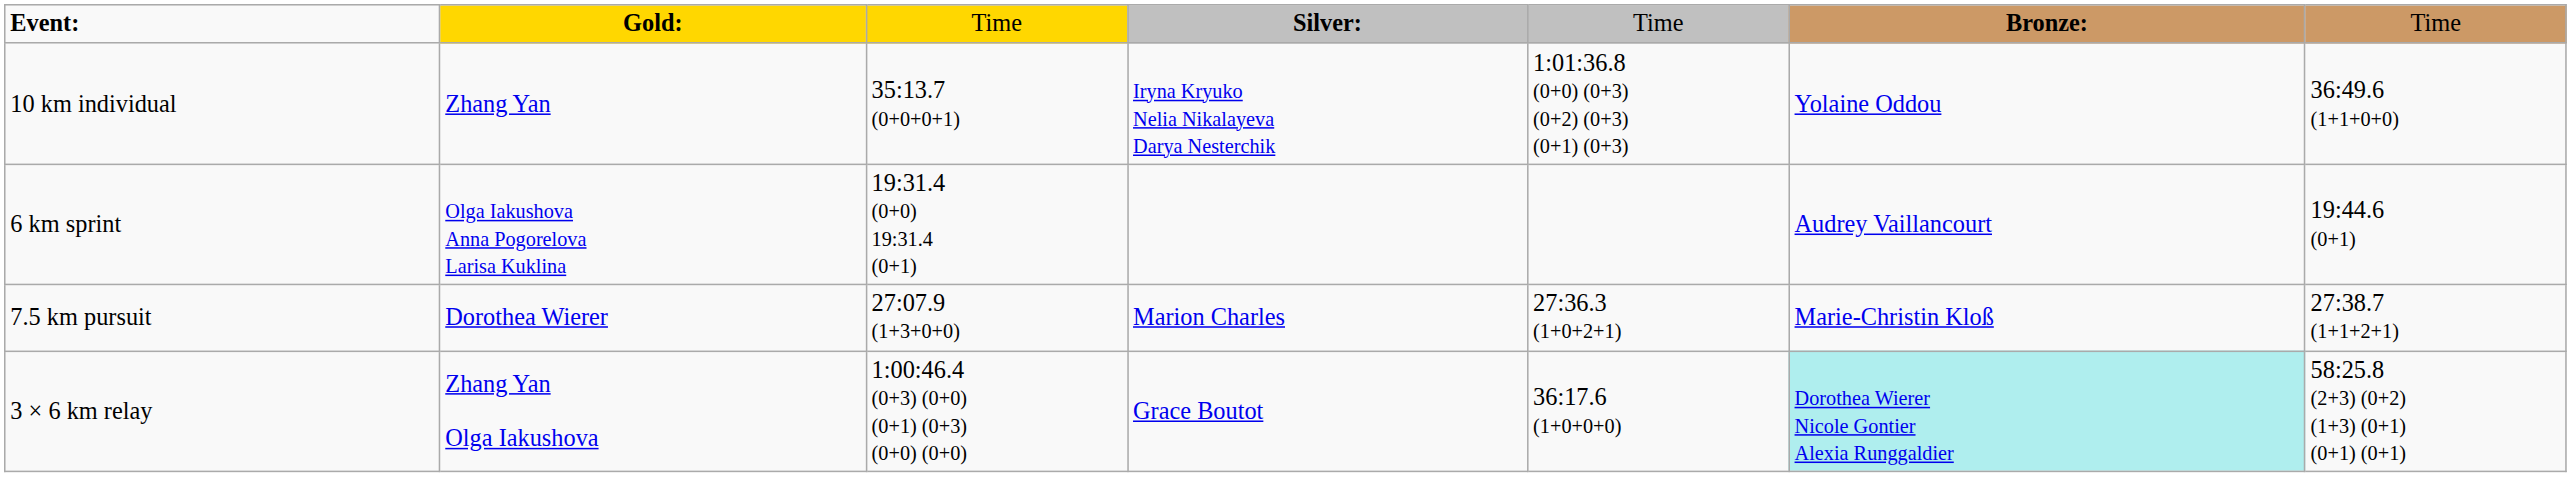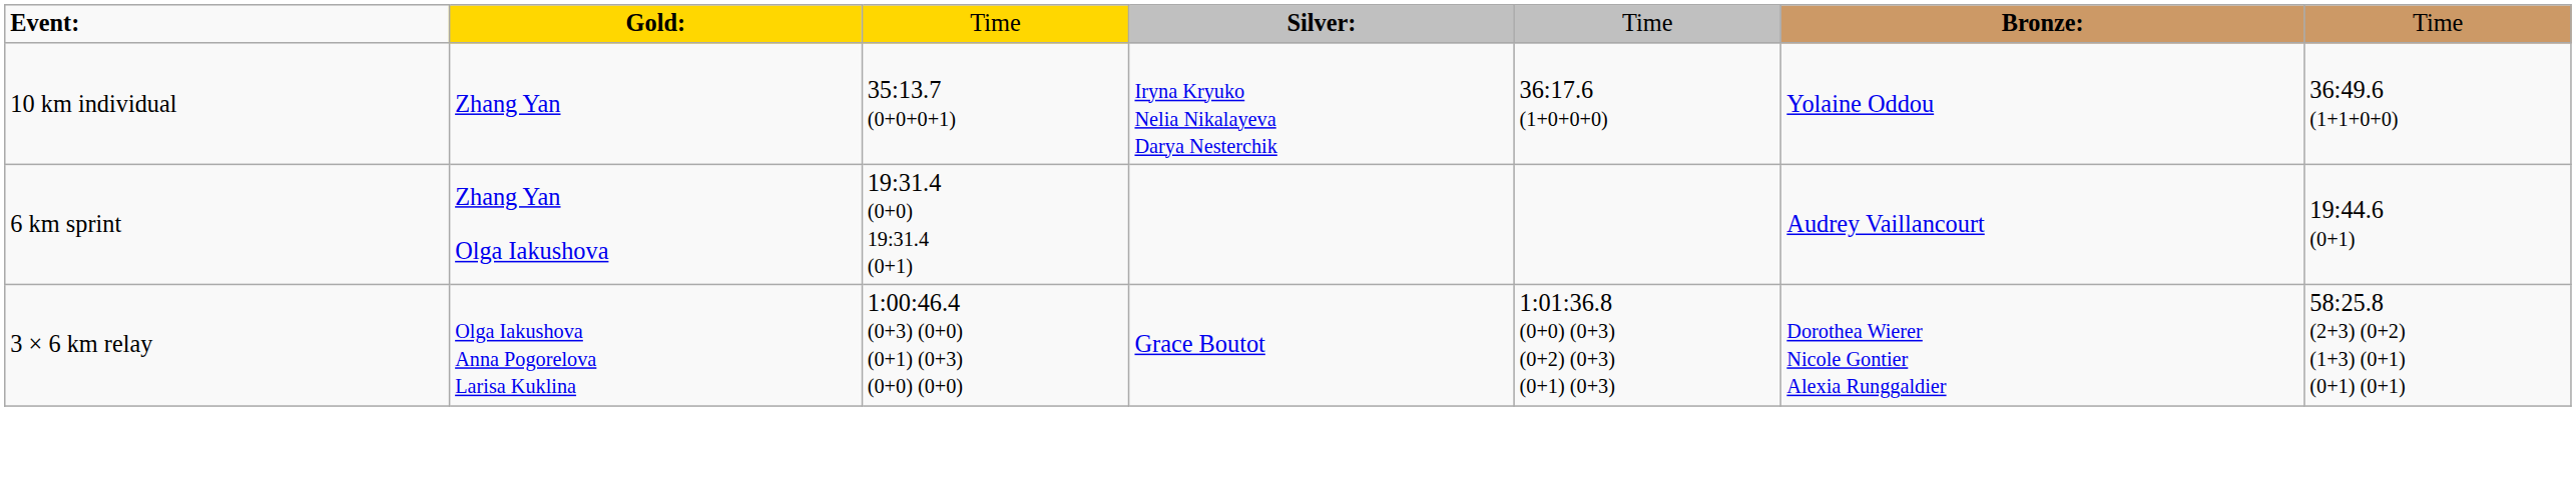10 km individual | column 5: 1:01:36.8 (0+0) (0+3) (0+2) (0+3) (0+1) (0+3) -> 36:17.6 (1+0+0+0)
6 km sprint | column 2: Olga Iakushova Anna Pogorelova Larisa Kuklina -> Zhang Yan Olga Iakushova
- row: 7.5 km pursuit | Dorothea Wierer | 27:07.9 (1+3+0+0) | Marion Charles | 27:36.3 (1+0+2+1) | Marie-Christin Kloß | 27:38.7 (1+1+2+1)
3 × 6 km relay | column 2: Zhang Yan Olga Iakushova -> Olga Iakushova Anna Pogorelova Larisa Kuklina
3 × 6 km relay | column 5: 36:17.6 (1+0+0+0) -> 1:01:36.8 (0+0) (0+3) (0+2) (0+3) (0+1) (0+3)
3 × 6 km relay | column 6: paleturquoise background -> no background
